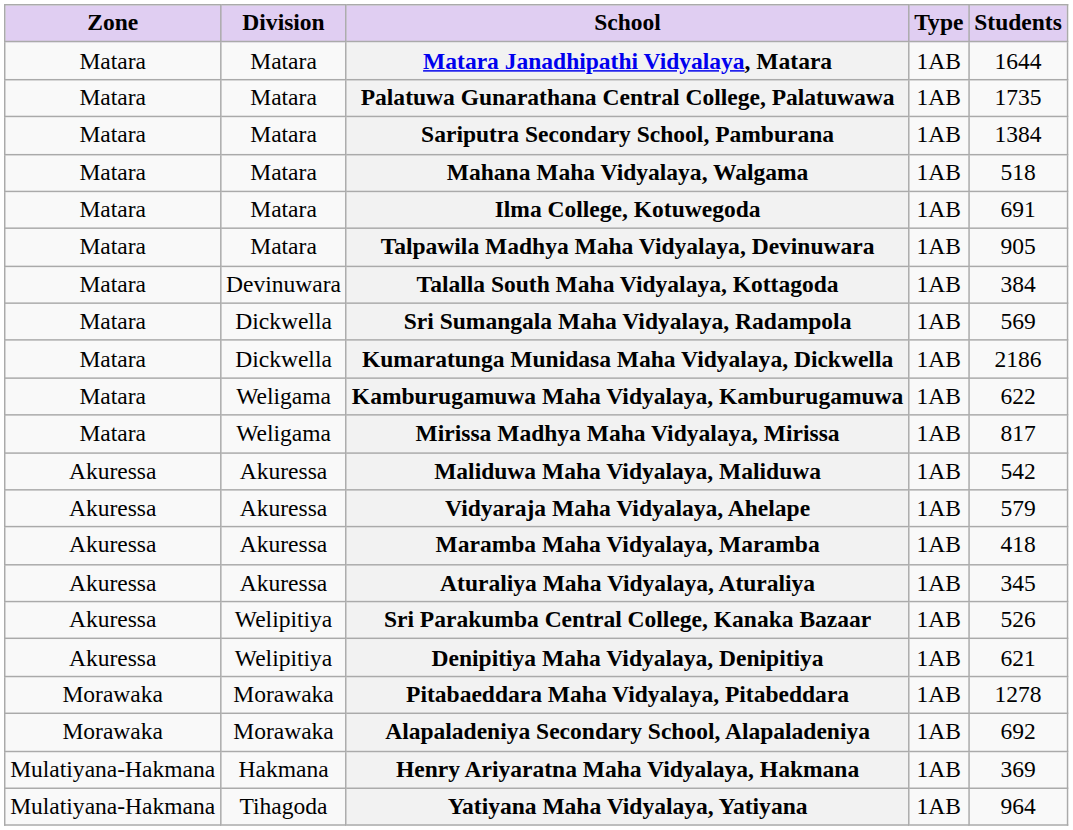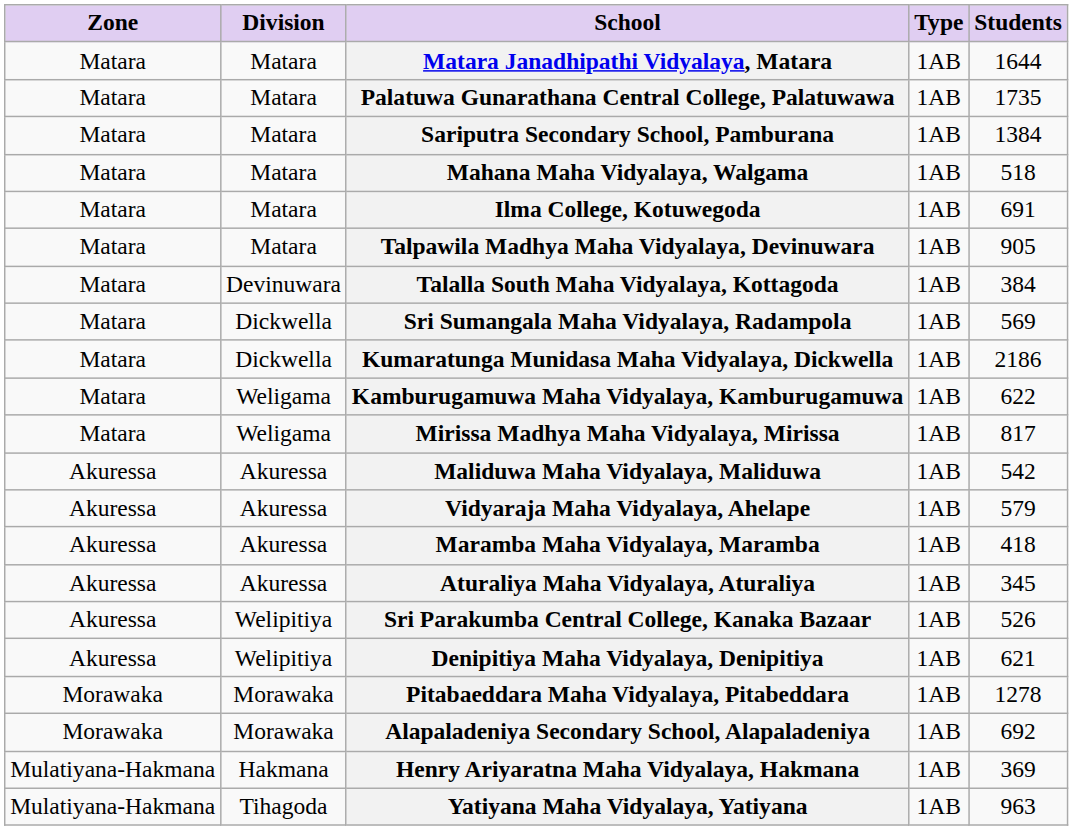Yatiyana Maha Vidyalaya, Yatiyana | Students: 964 -> 963
